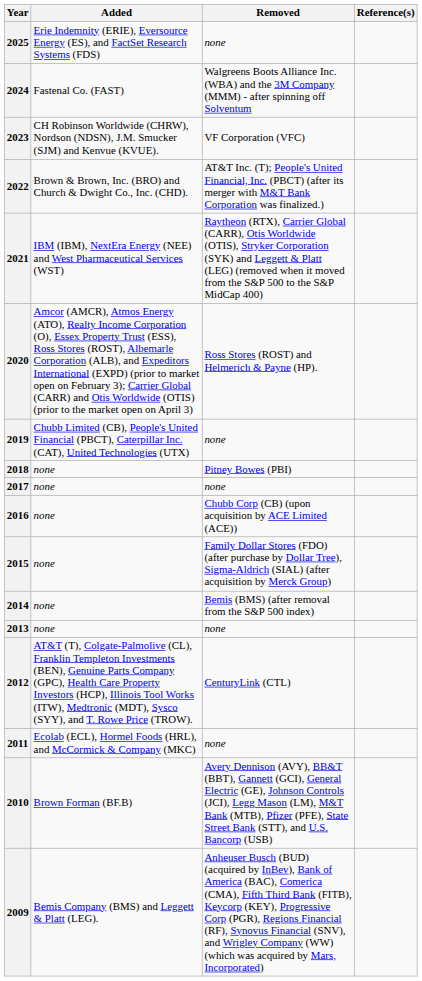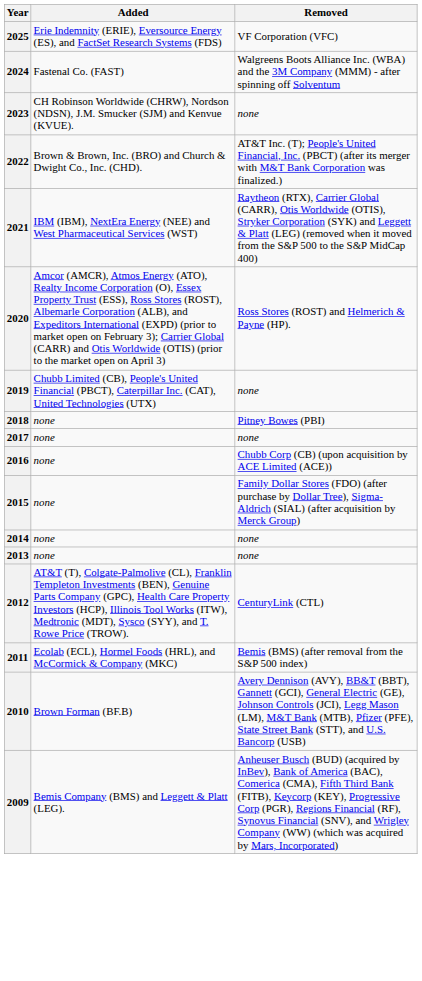- column: Reference(s)
2025 | Removed: none -> VF Corporation (VFC)
2023 | Removed: VF Corporation (VFC) -> none
2014 | Removed: Bemis (BMS) (after removal from the S&P 500 index) -> none
2011 | Removed: none -> Bemis (BMS) (after removal from the S&P 500 index)
